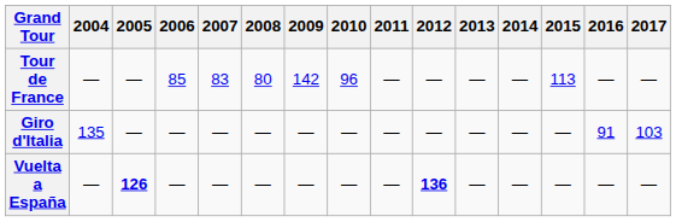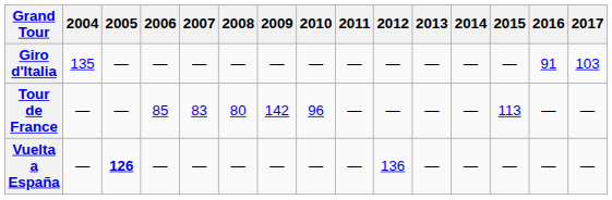rows swapped: Giro d'Italia <-> Tour de France
Vuelta a España | 2012: bold -> normal
